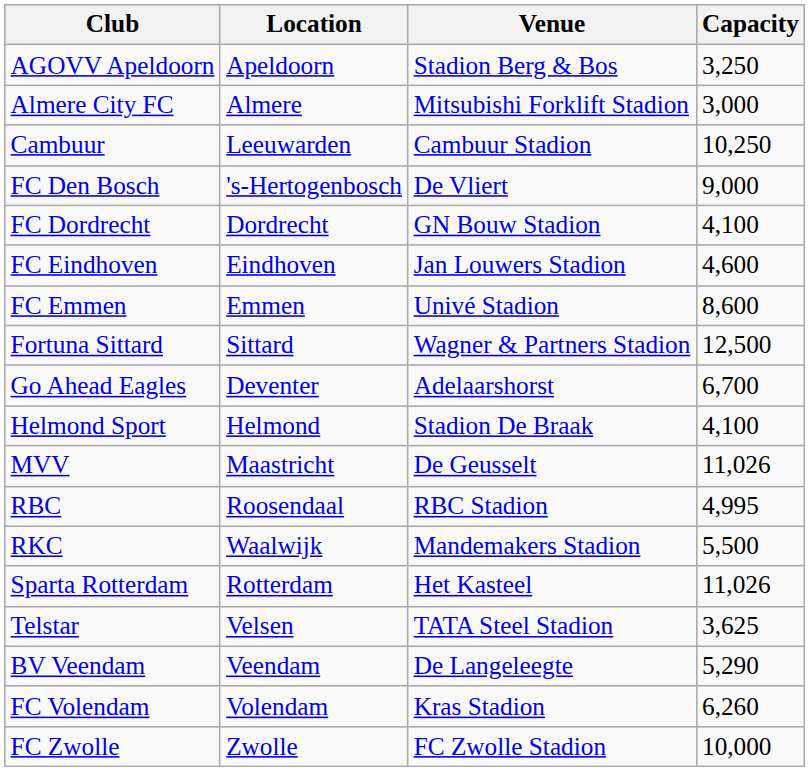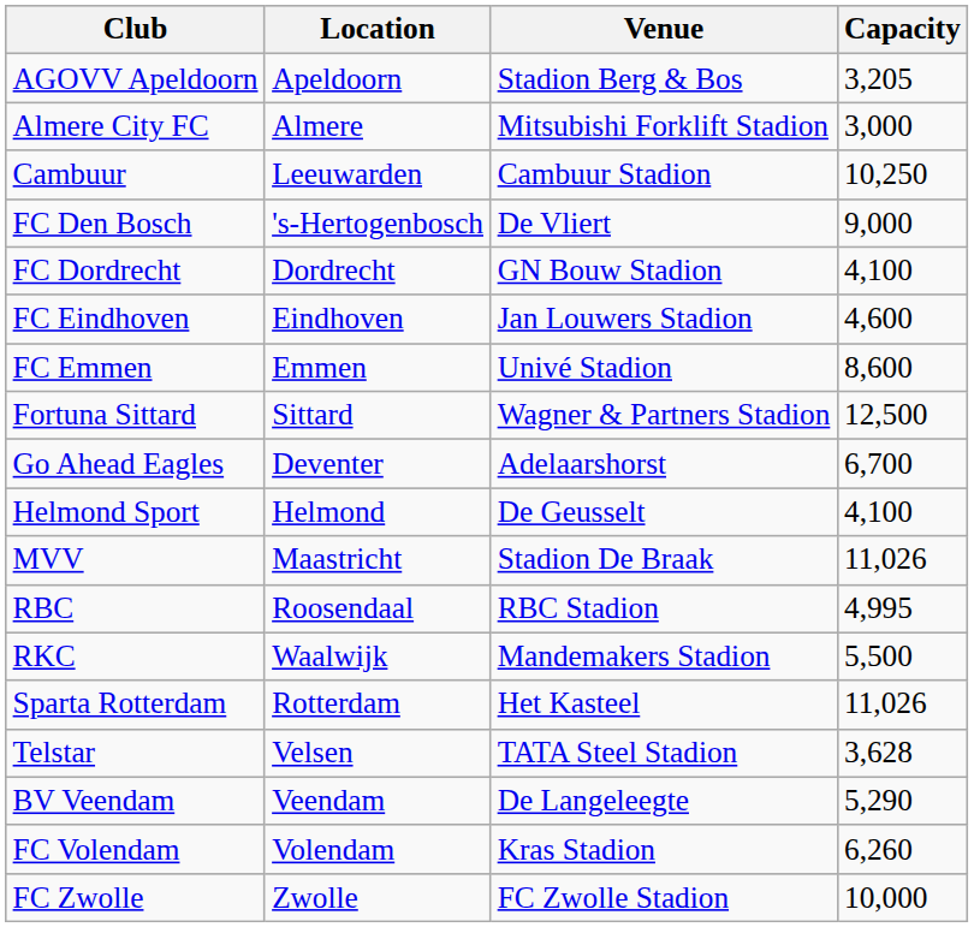AGOVV Apeldoorn | Capacity: 3,250 -> 3,205
Helmond Sport | Venue: Stadion De Braak -> De Geusselt
MVV | Venue: De Geusselt -> Stadion De Braak
Telstar | Capacity: 3,625 -> 3,628
